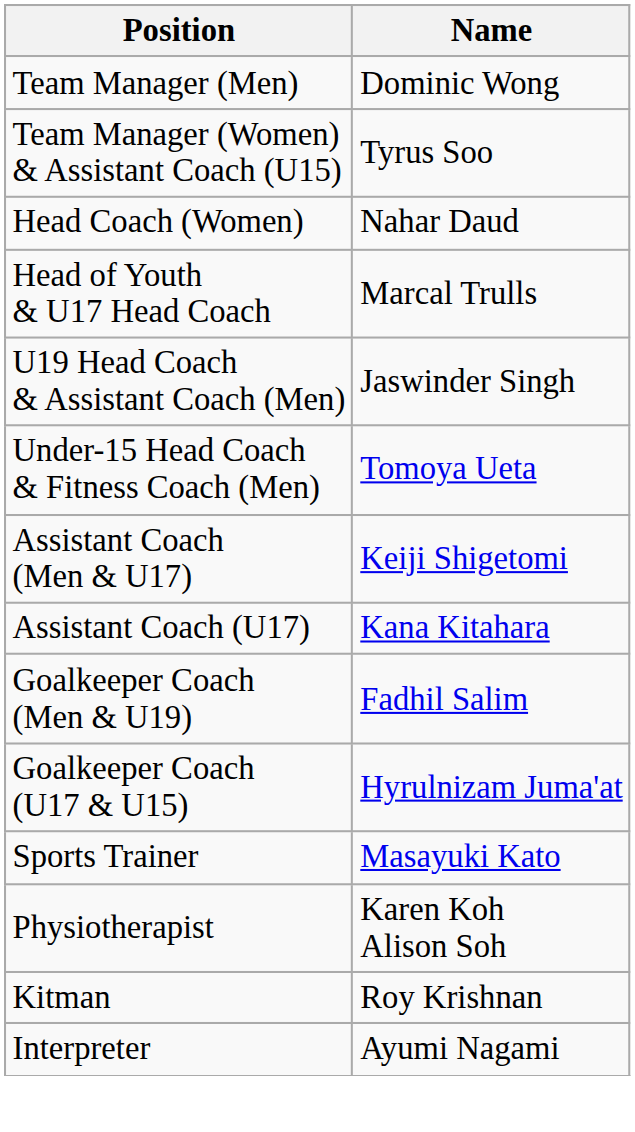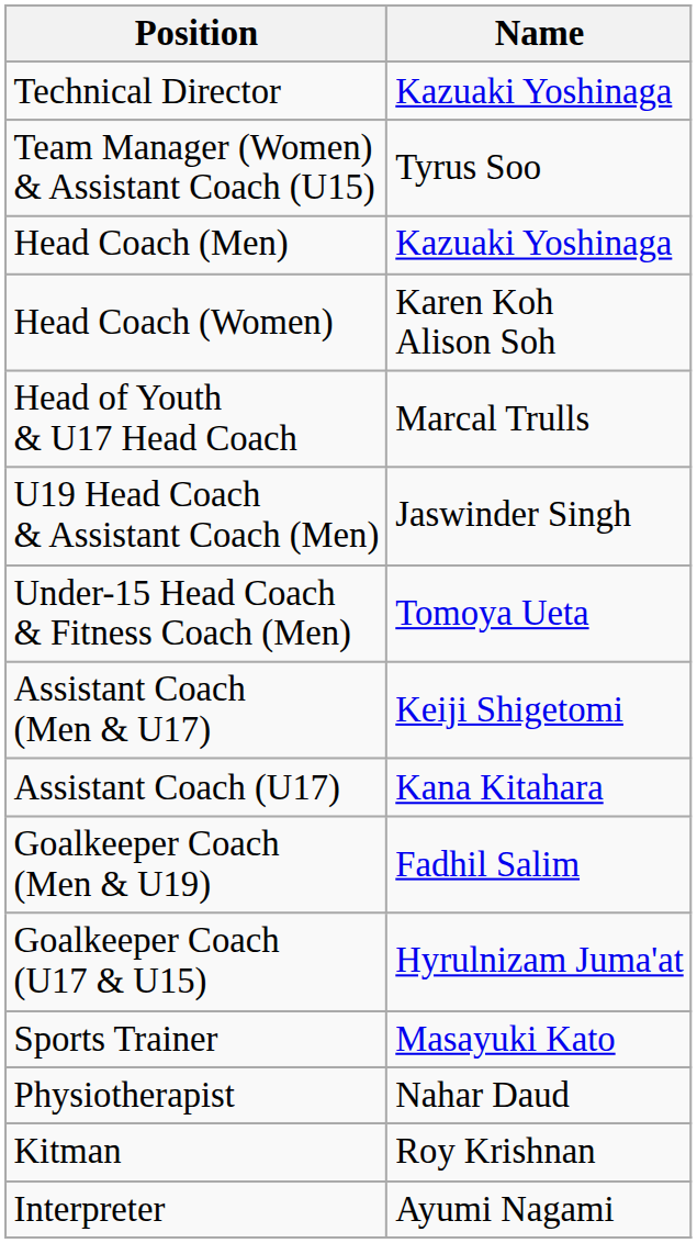+ row: Technical Director | Kazuaki Yoshinaga
- row: Team Manager (Men) | Dominic Wong
+ row: Head Coach (Men) | Kazuaki Yoshinaga
Head Coach (Women) | Name: Nahar Daud -> Karen Koh Alison Soh
Physiotherapist | Name: Karen Koh Alison Soh -> Nahar Daud
